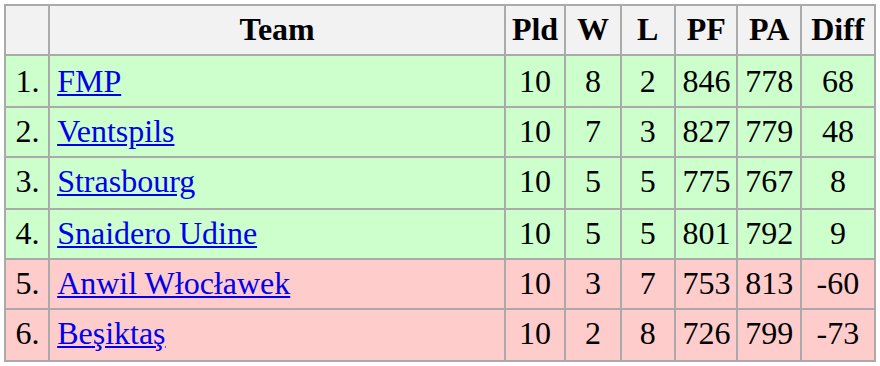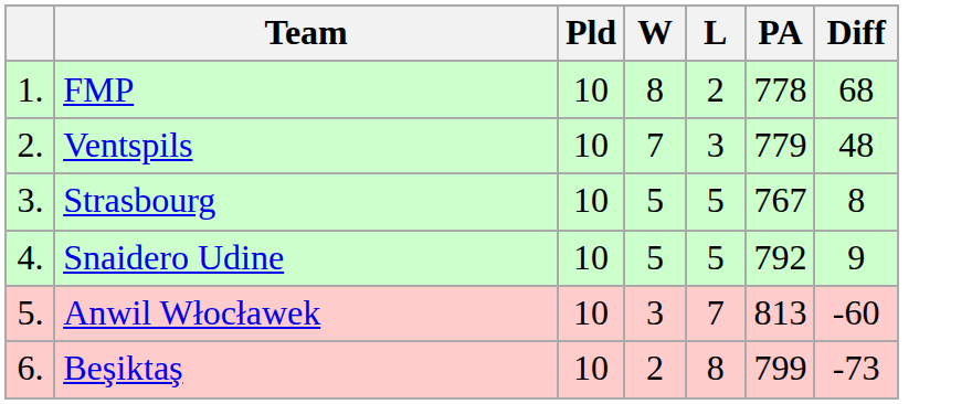- column: PF | 846 | 827 | 775 | 801 | 753 | 726
